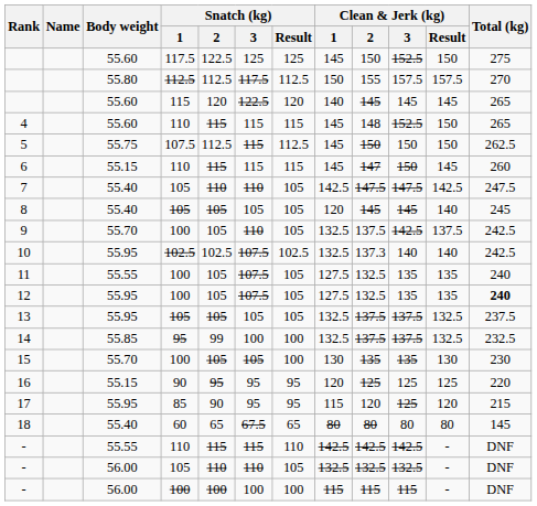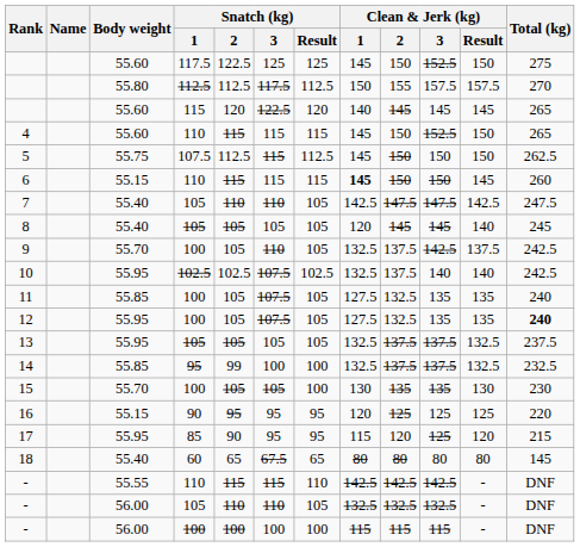4 | Clean & Jerk (kg) / 2: 148 -> 150
6 | Clean & Jerk (kg) / 1: normal -> bold
6 | Clean & Jerk (kg) / 2: 147 -> 150
10 | Clean & Jerk (kg) / 2: 137.3 -> 137.5
11 | Body weight: 55.55 -> 55.85
